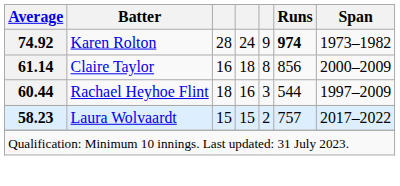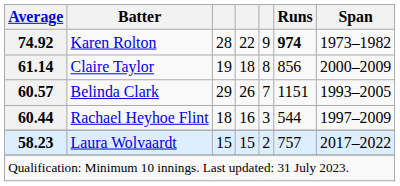Karen Rolton | column 4: 24 -> 22
Claire Taylor | column 3: 16 -> 19
+ row: 60.57 | Belinda Clark | 29 | 26 | 7 | 1151 | 1993–2005
